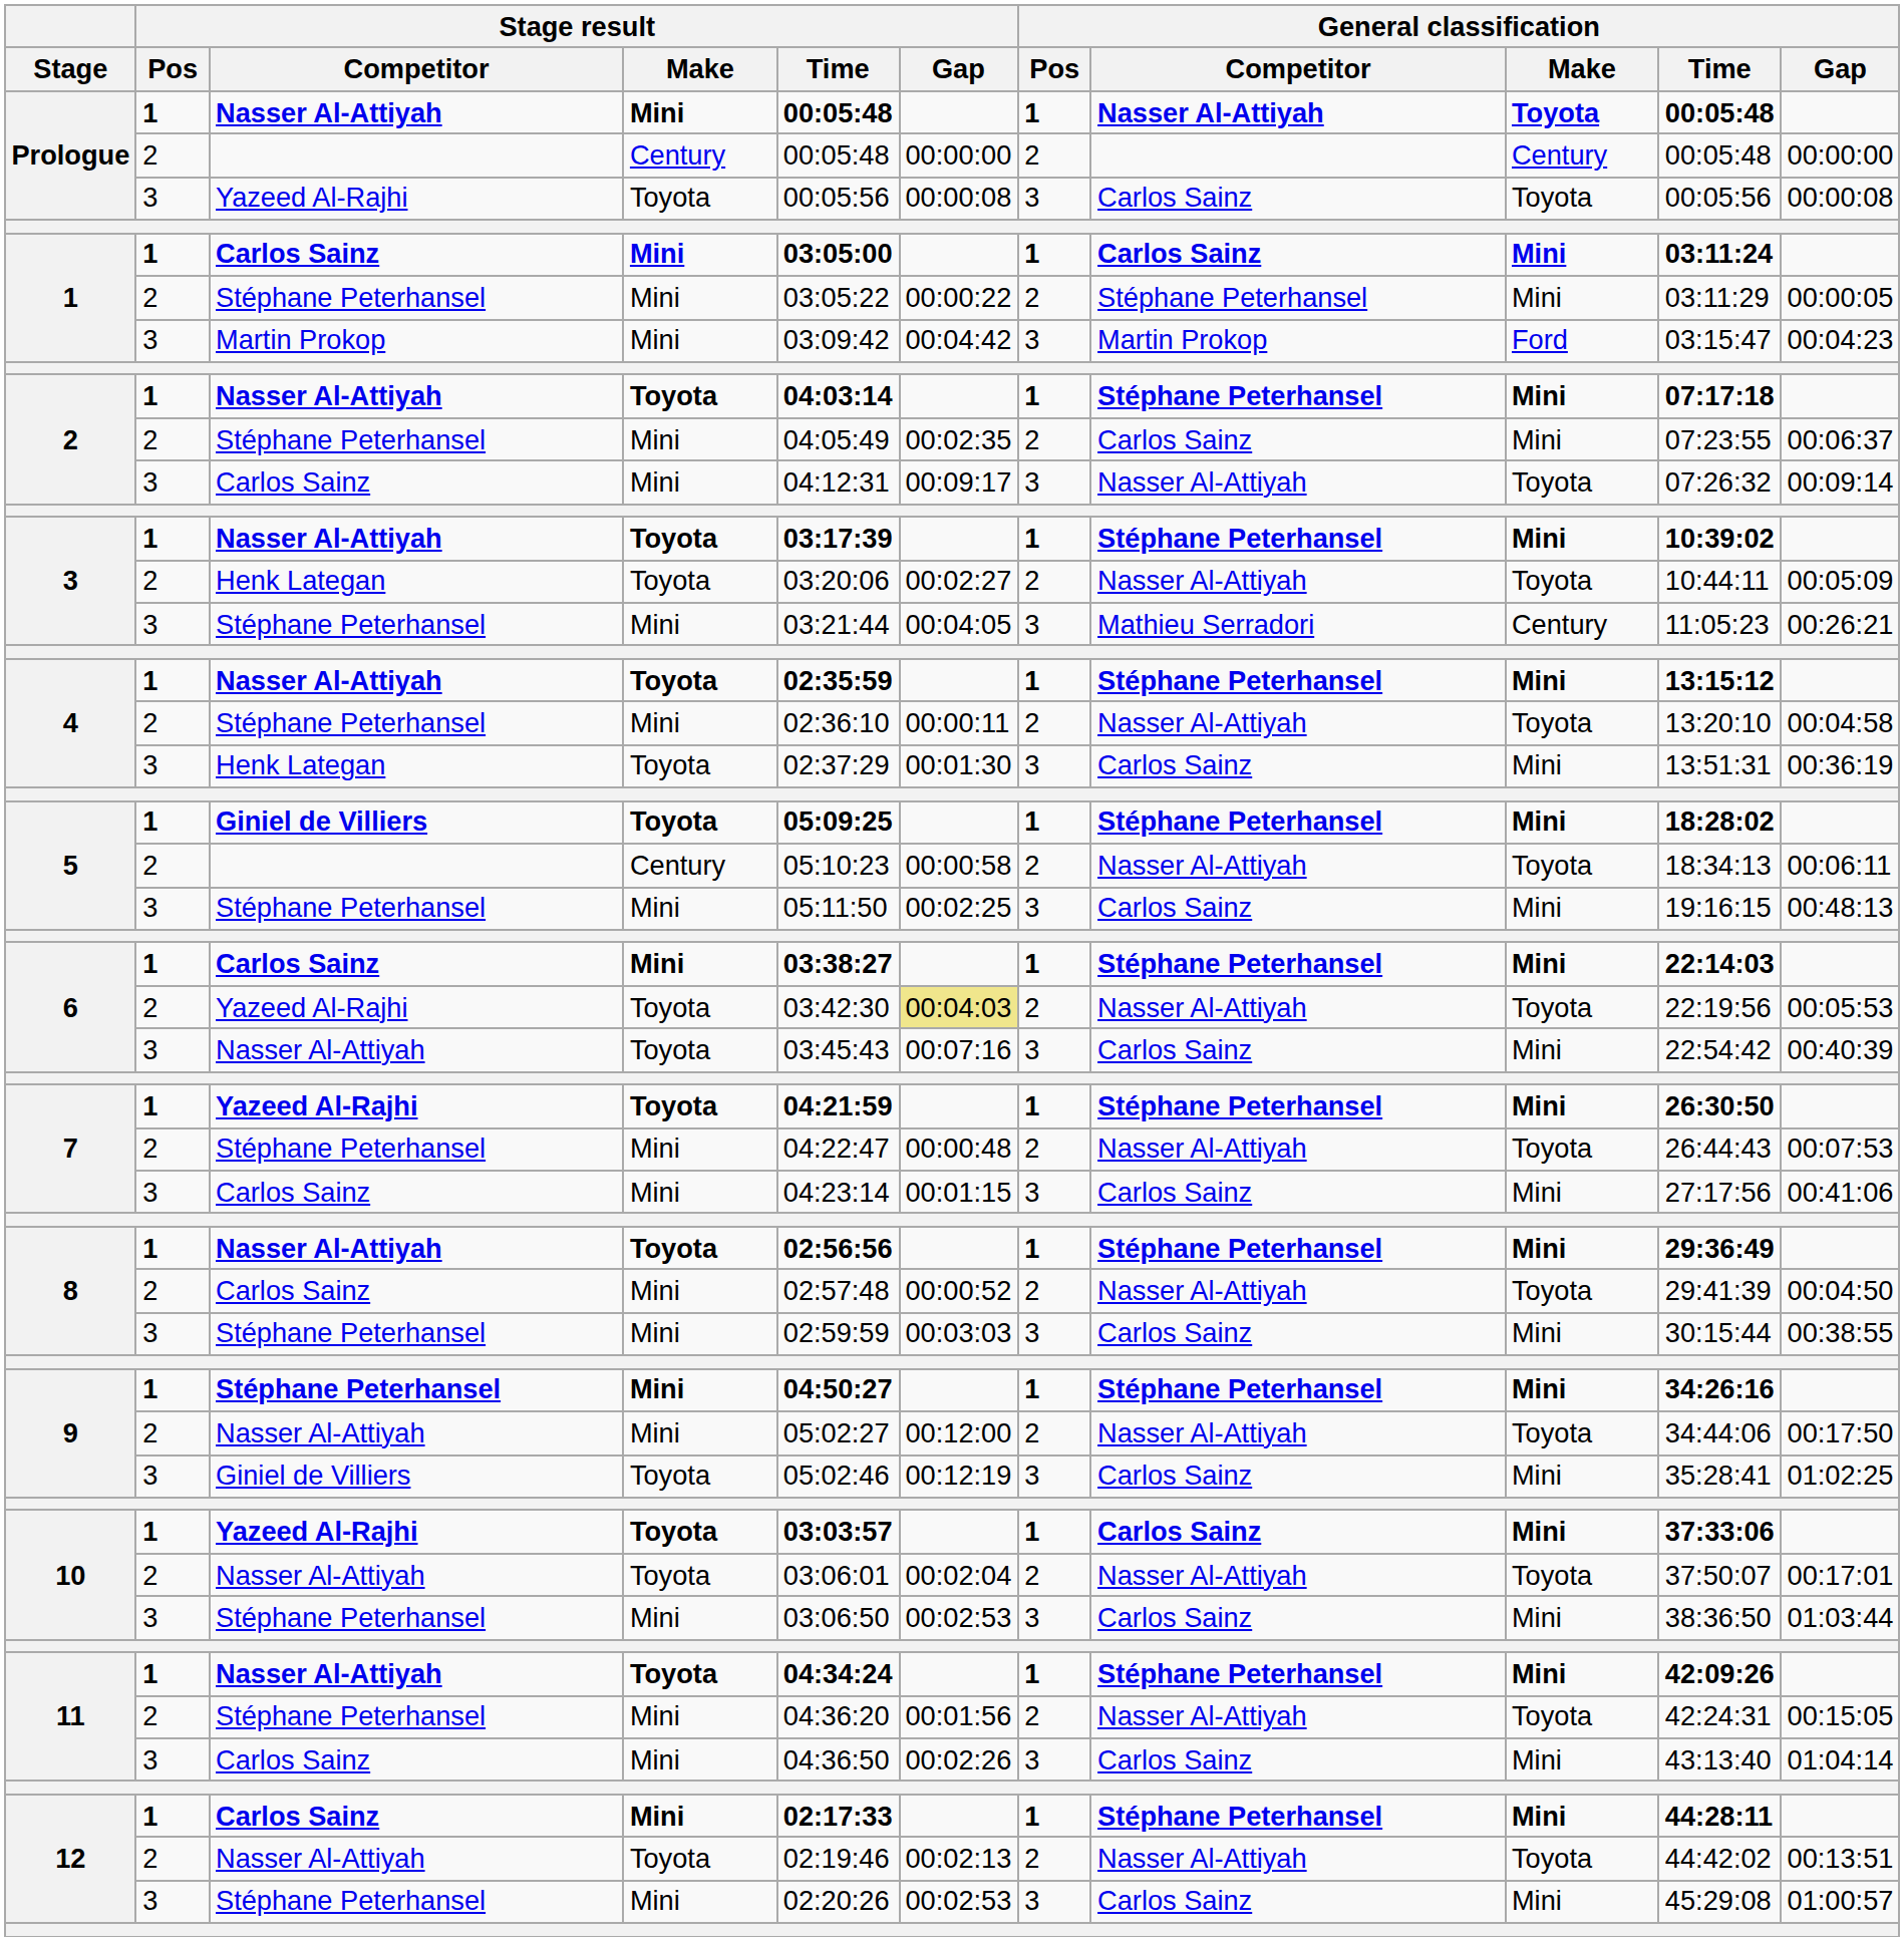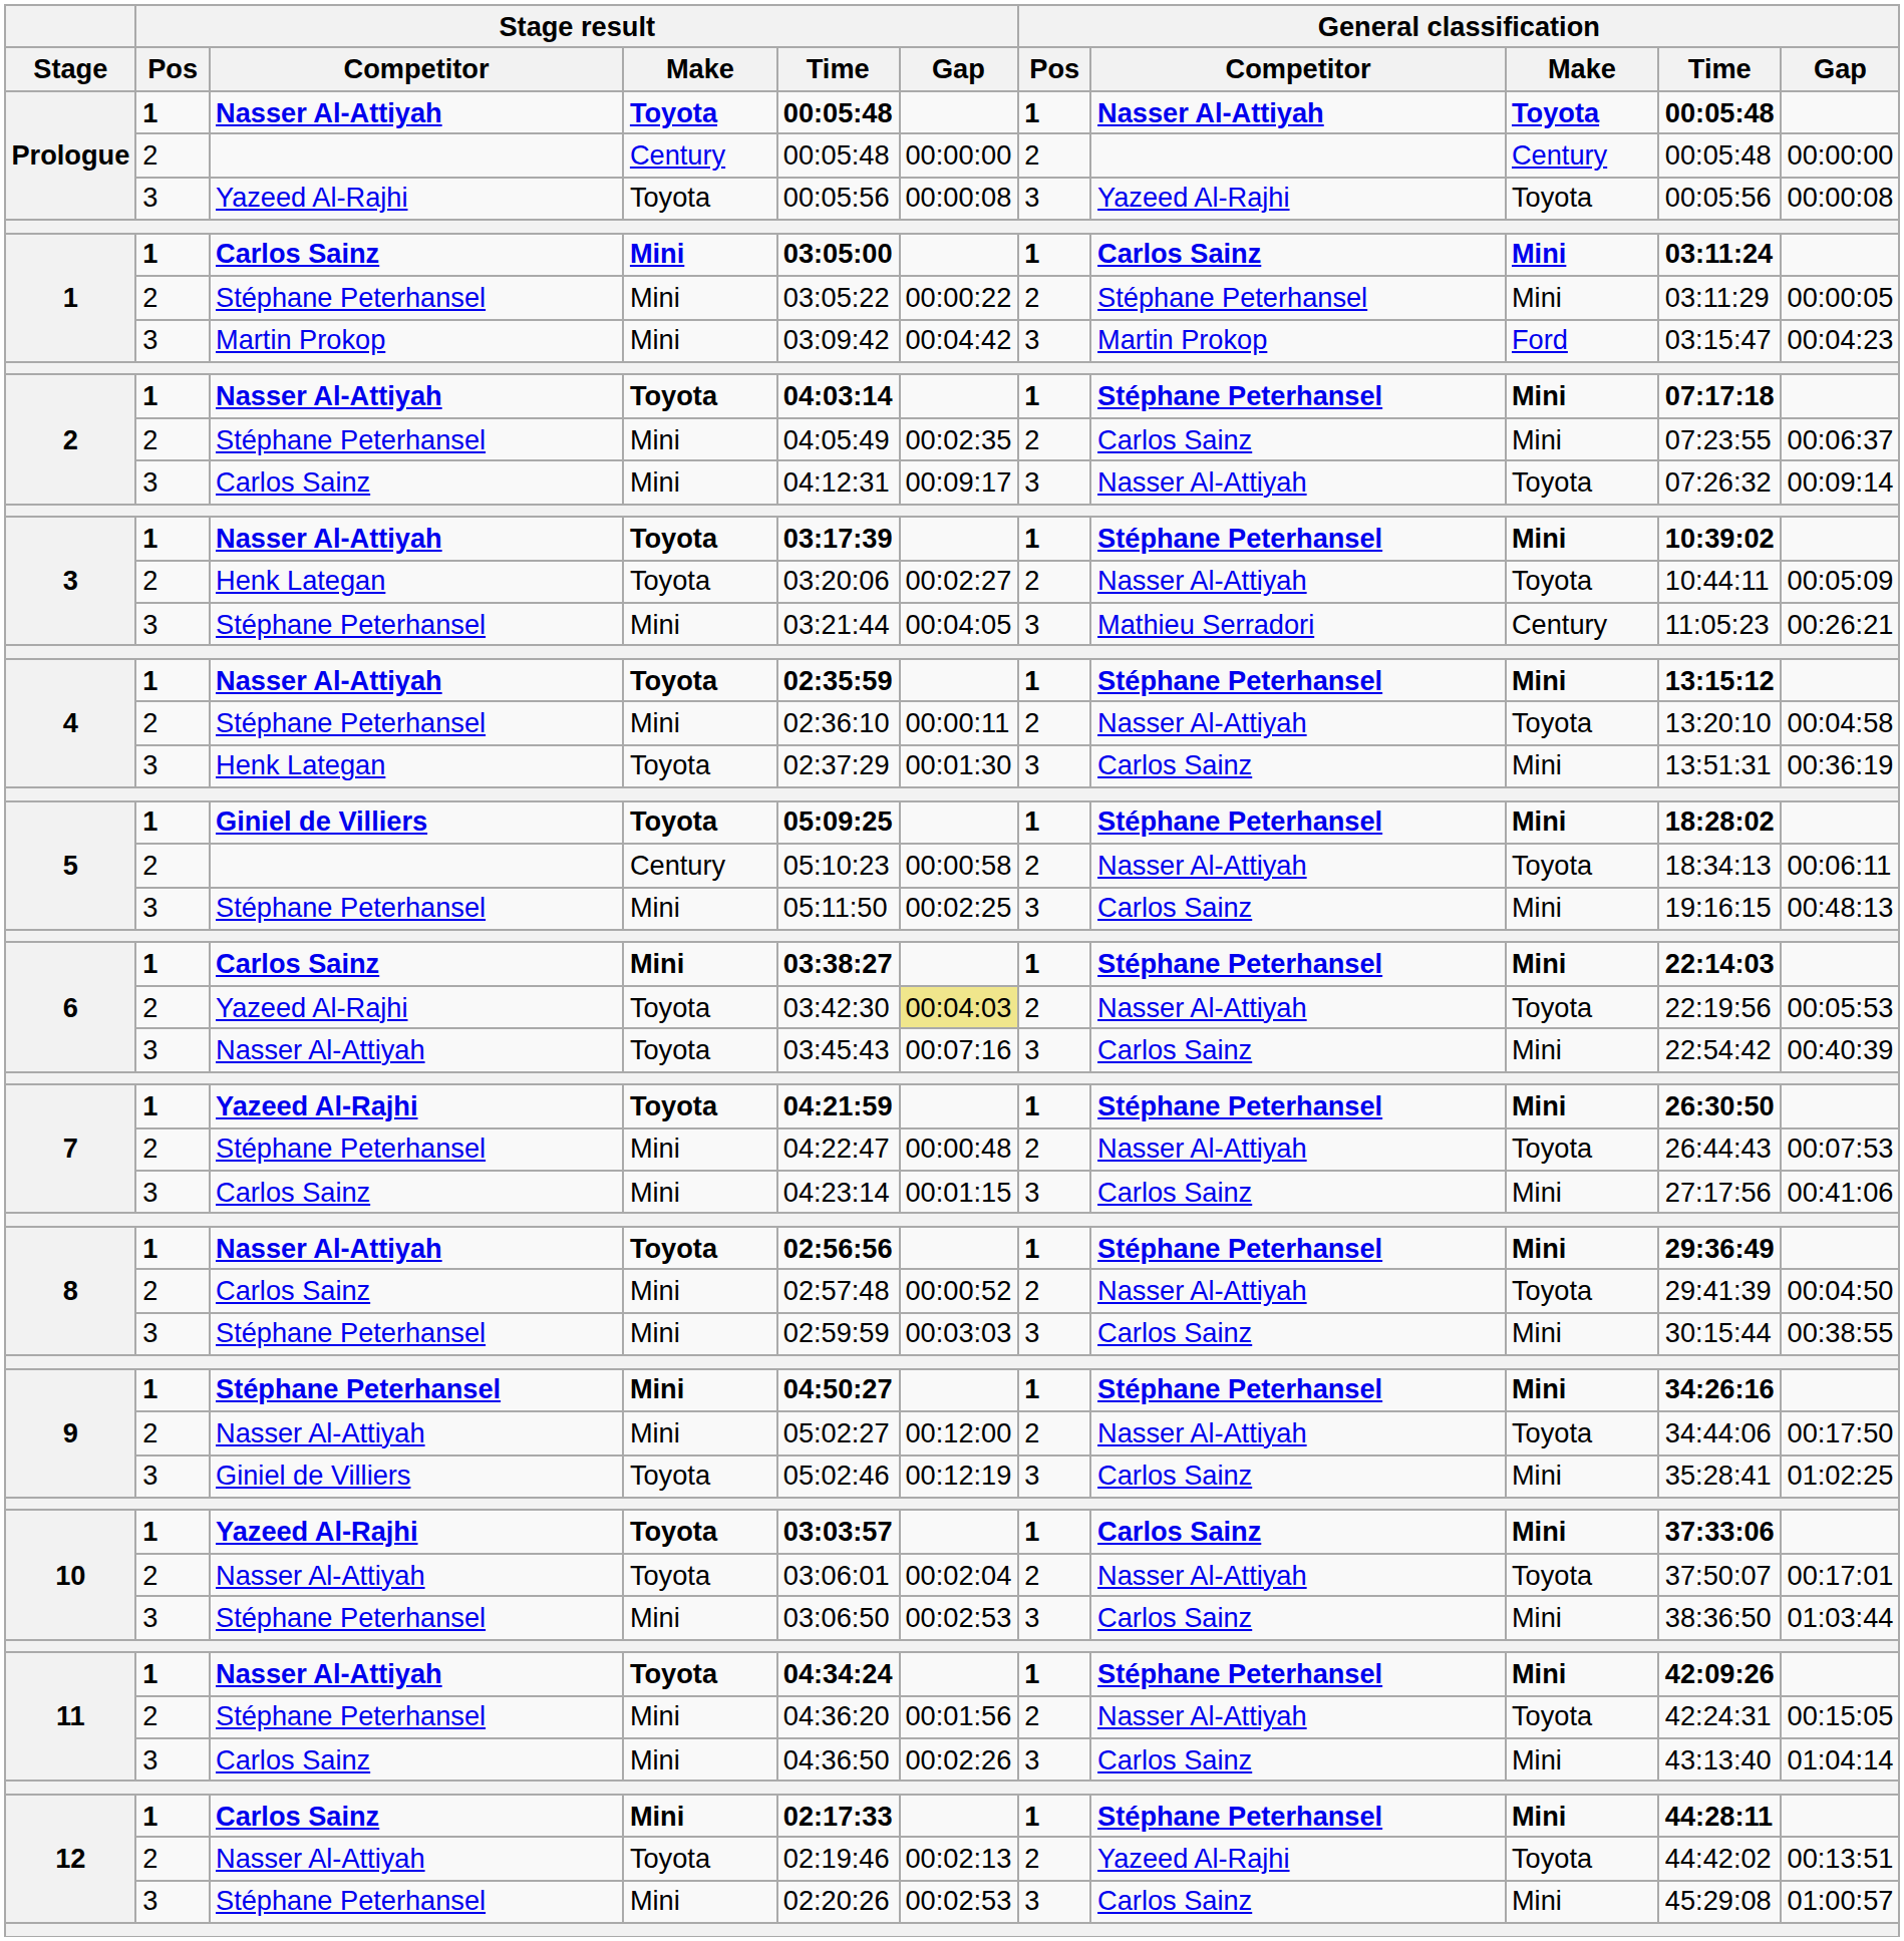Prologue / Nasser Al-Attiyah | Stage result / Make: Mini -> Toyota
Prologue / Yazeed Al-Rajhi | General classification / Competitor: Carlos Sainz -> Yazeed Al-Rajhi
12 / Nasser Al-Attiyah | General classification / Competitor: Nasser Al-Attiyah -> Yazeed Al-Rajhi
